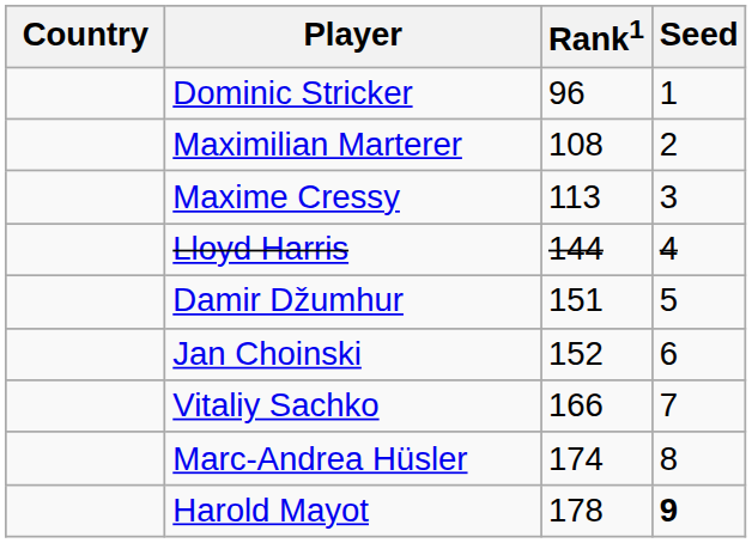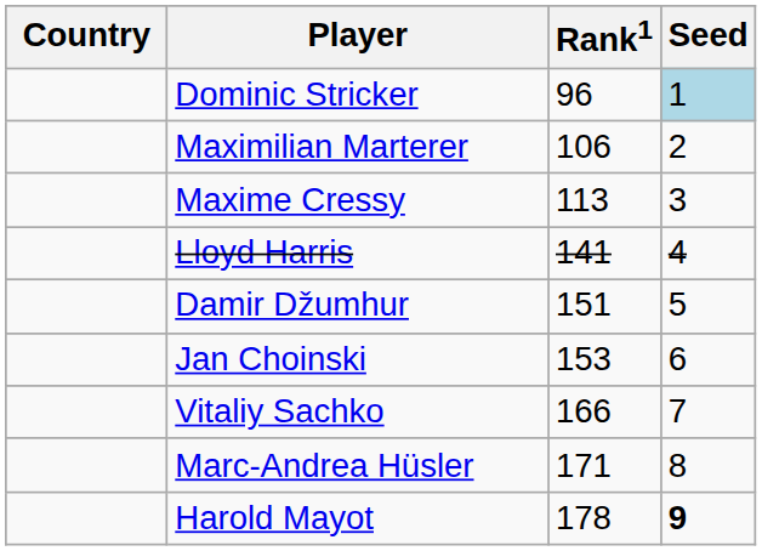Dominic Stricker | Seed: no background -> lightblue background
Maximilian Marterer | Rank1: 108 -> 106
Lloyd Harris | Rank1: 144 -> 141
Jan Choinski | Rank1: 152 -> 153
Marc-Andrea Hüsler | Rank1: 174 -> 171
